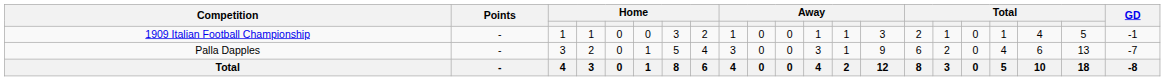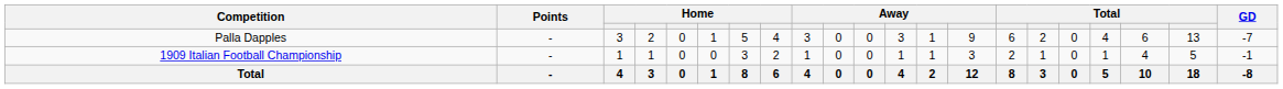rows swapped: 1909 Italian Football Championship <-> Palla Dapples
